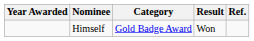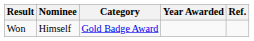columns swapped: Year Awarded <-> Result
